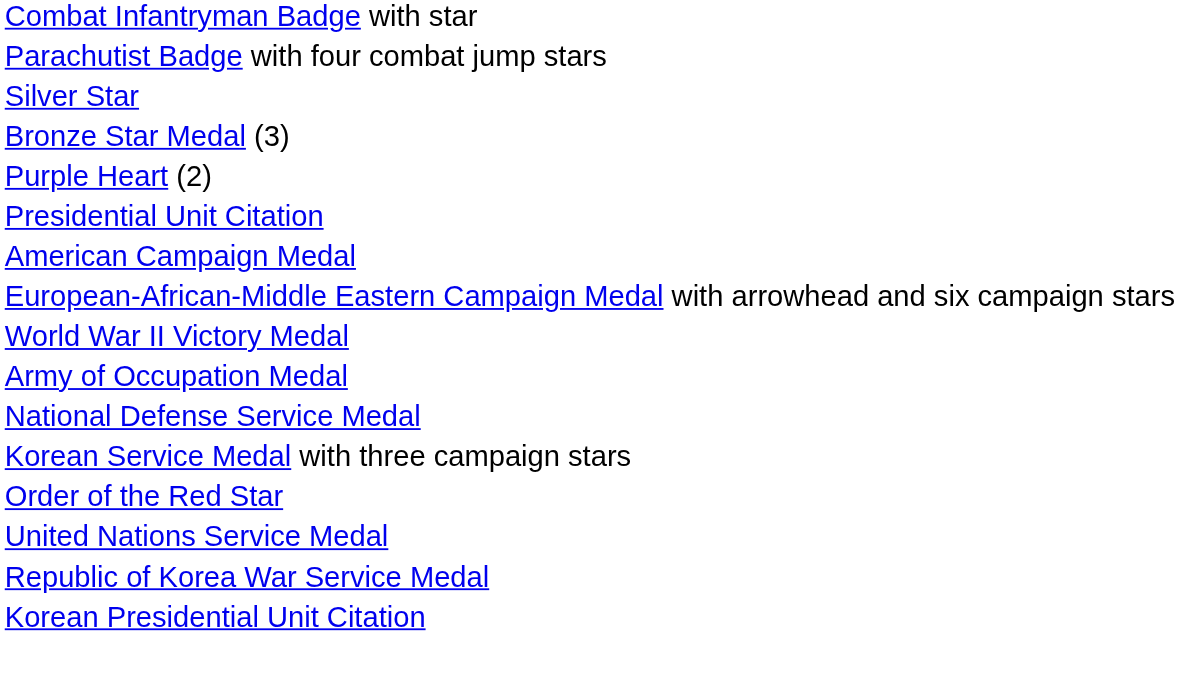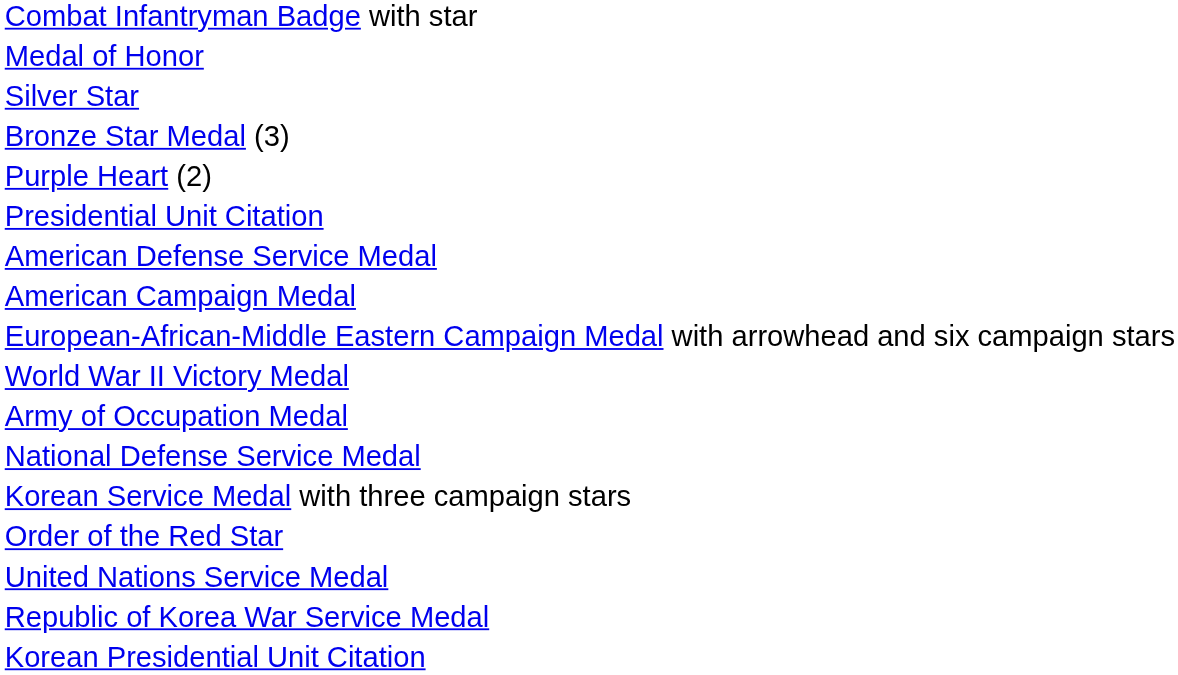- row: Parachutist Badge with four combat jump stars
+ row: Medal of Honor
+ row: American Defense Service Medal
